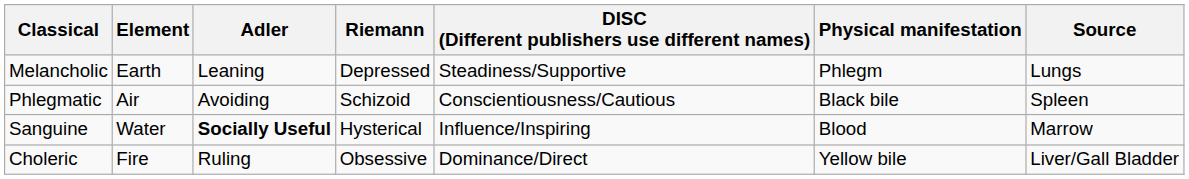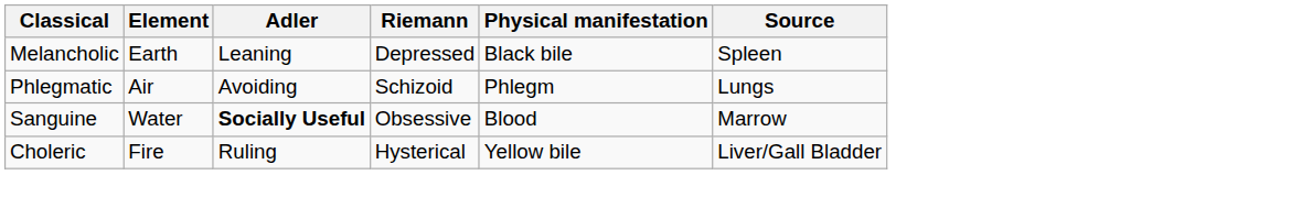- column: DISC (Different publishers use different names) | Steadiness/Supportive | Conscientiousness/Cautious | Influence/Inspiring | Dominance/Direct
Melancholic | Physical manifestation: Phlegm -> Black bile
Melancholic | Source: Lungs -> Spleen
Phlegmatic | Physical manifestation: Black bile -> Phlegm
Phlegmatic | Source: Spleen -> Lungs
Sanguine | Riemann: Hysterical -> Obsessive
Choleric | Riemann: Obsessive -> Hysterical
